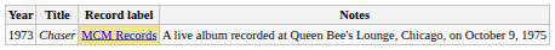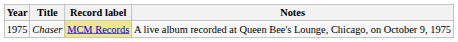Chaser | Year: 1973 -> 1975
